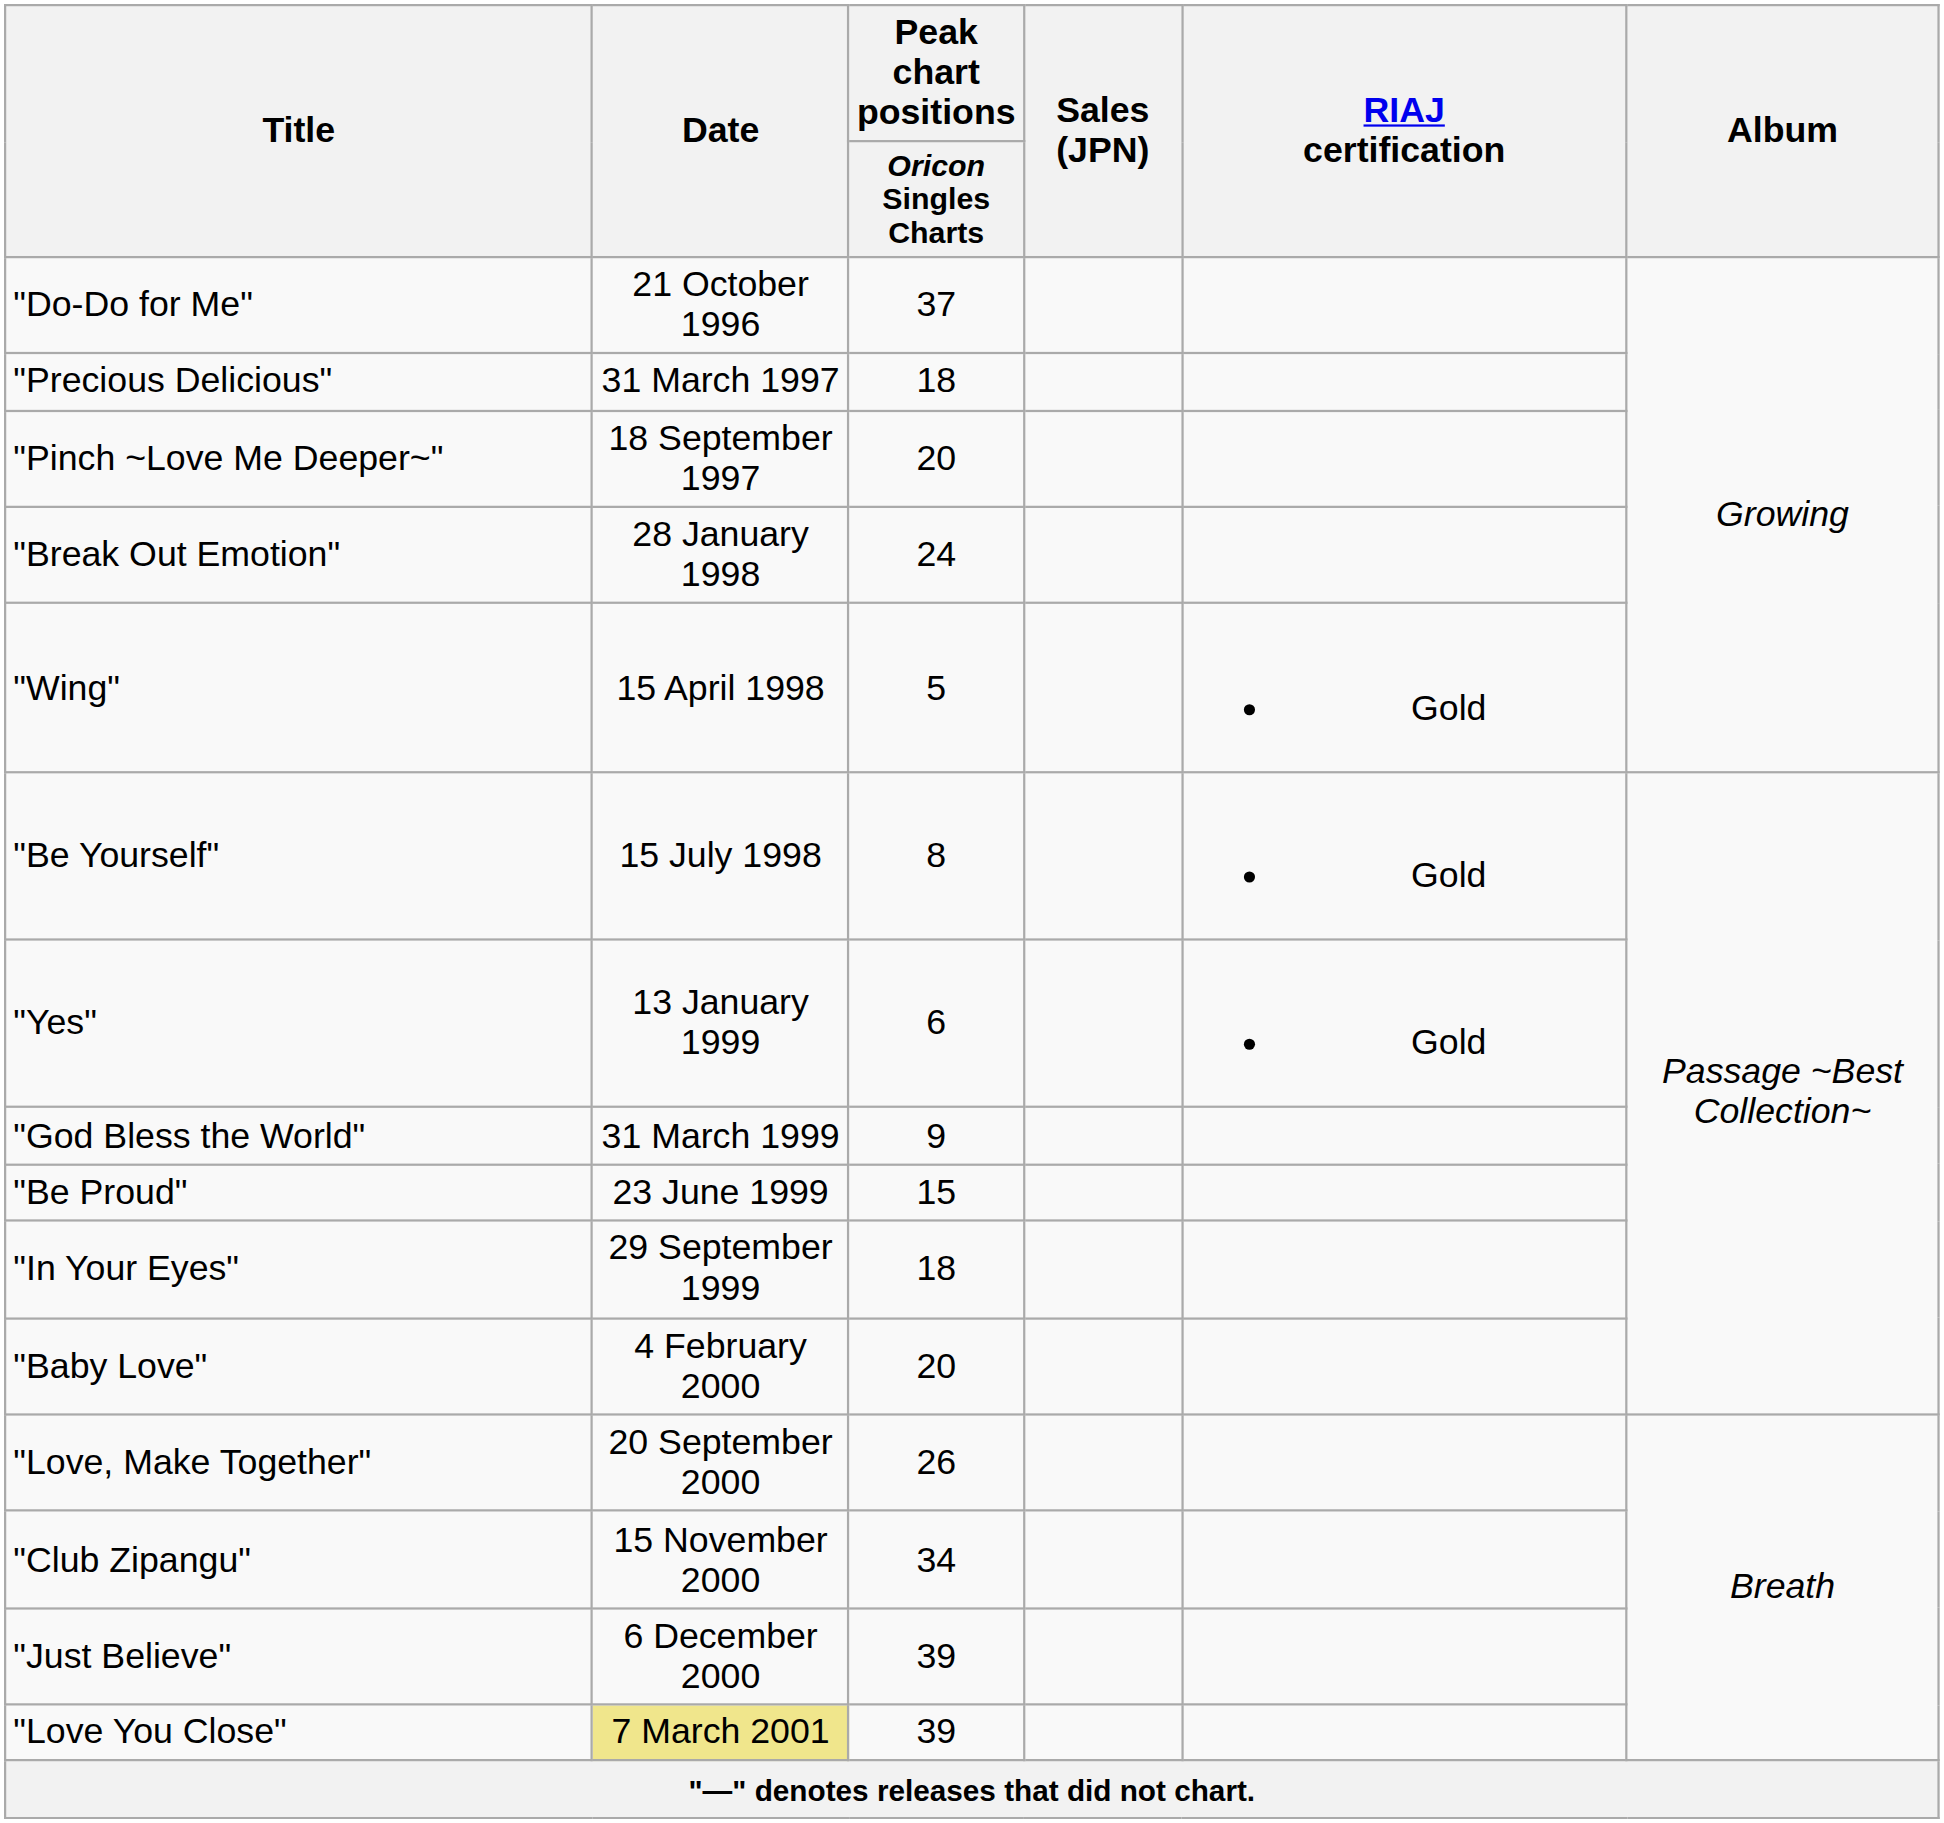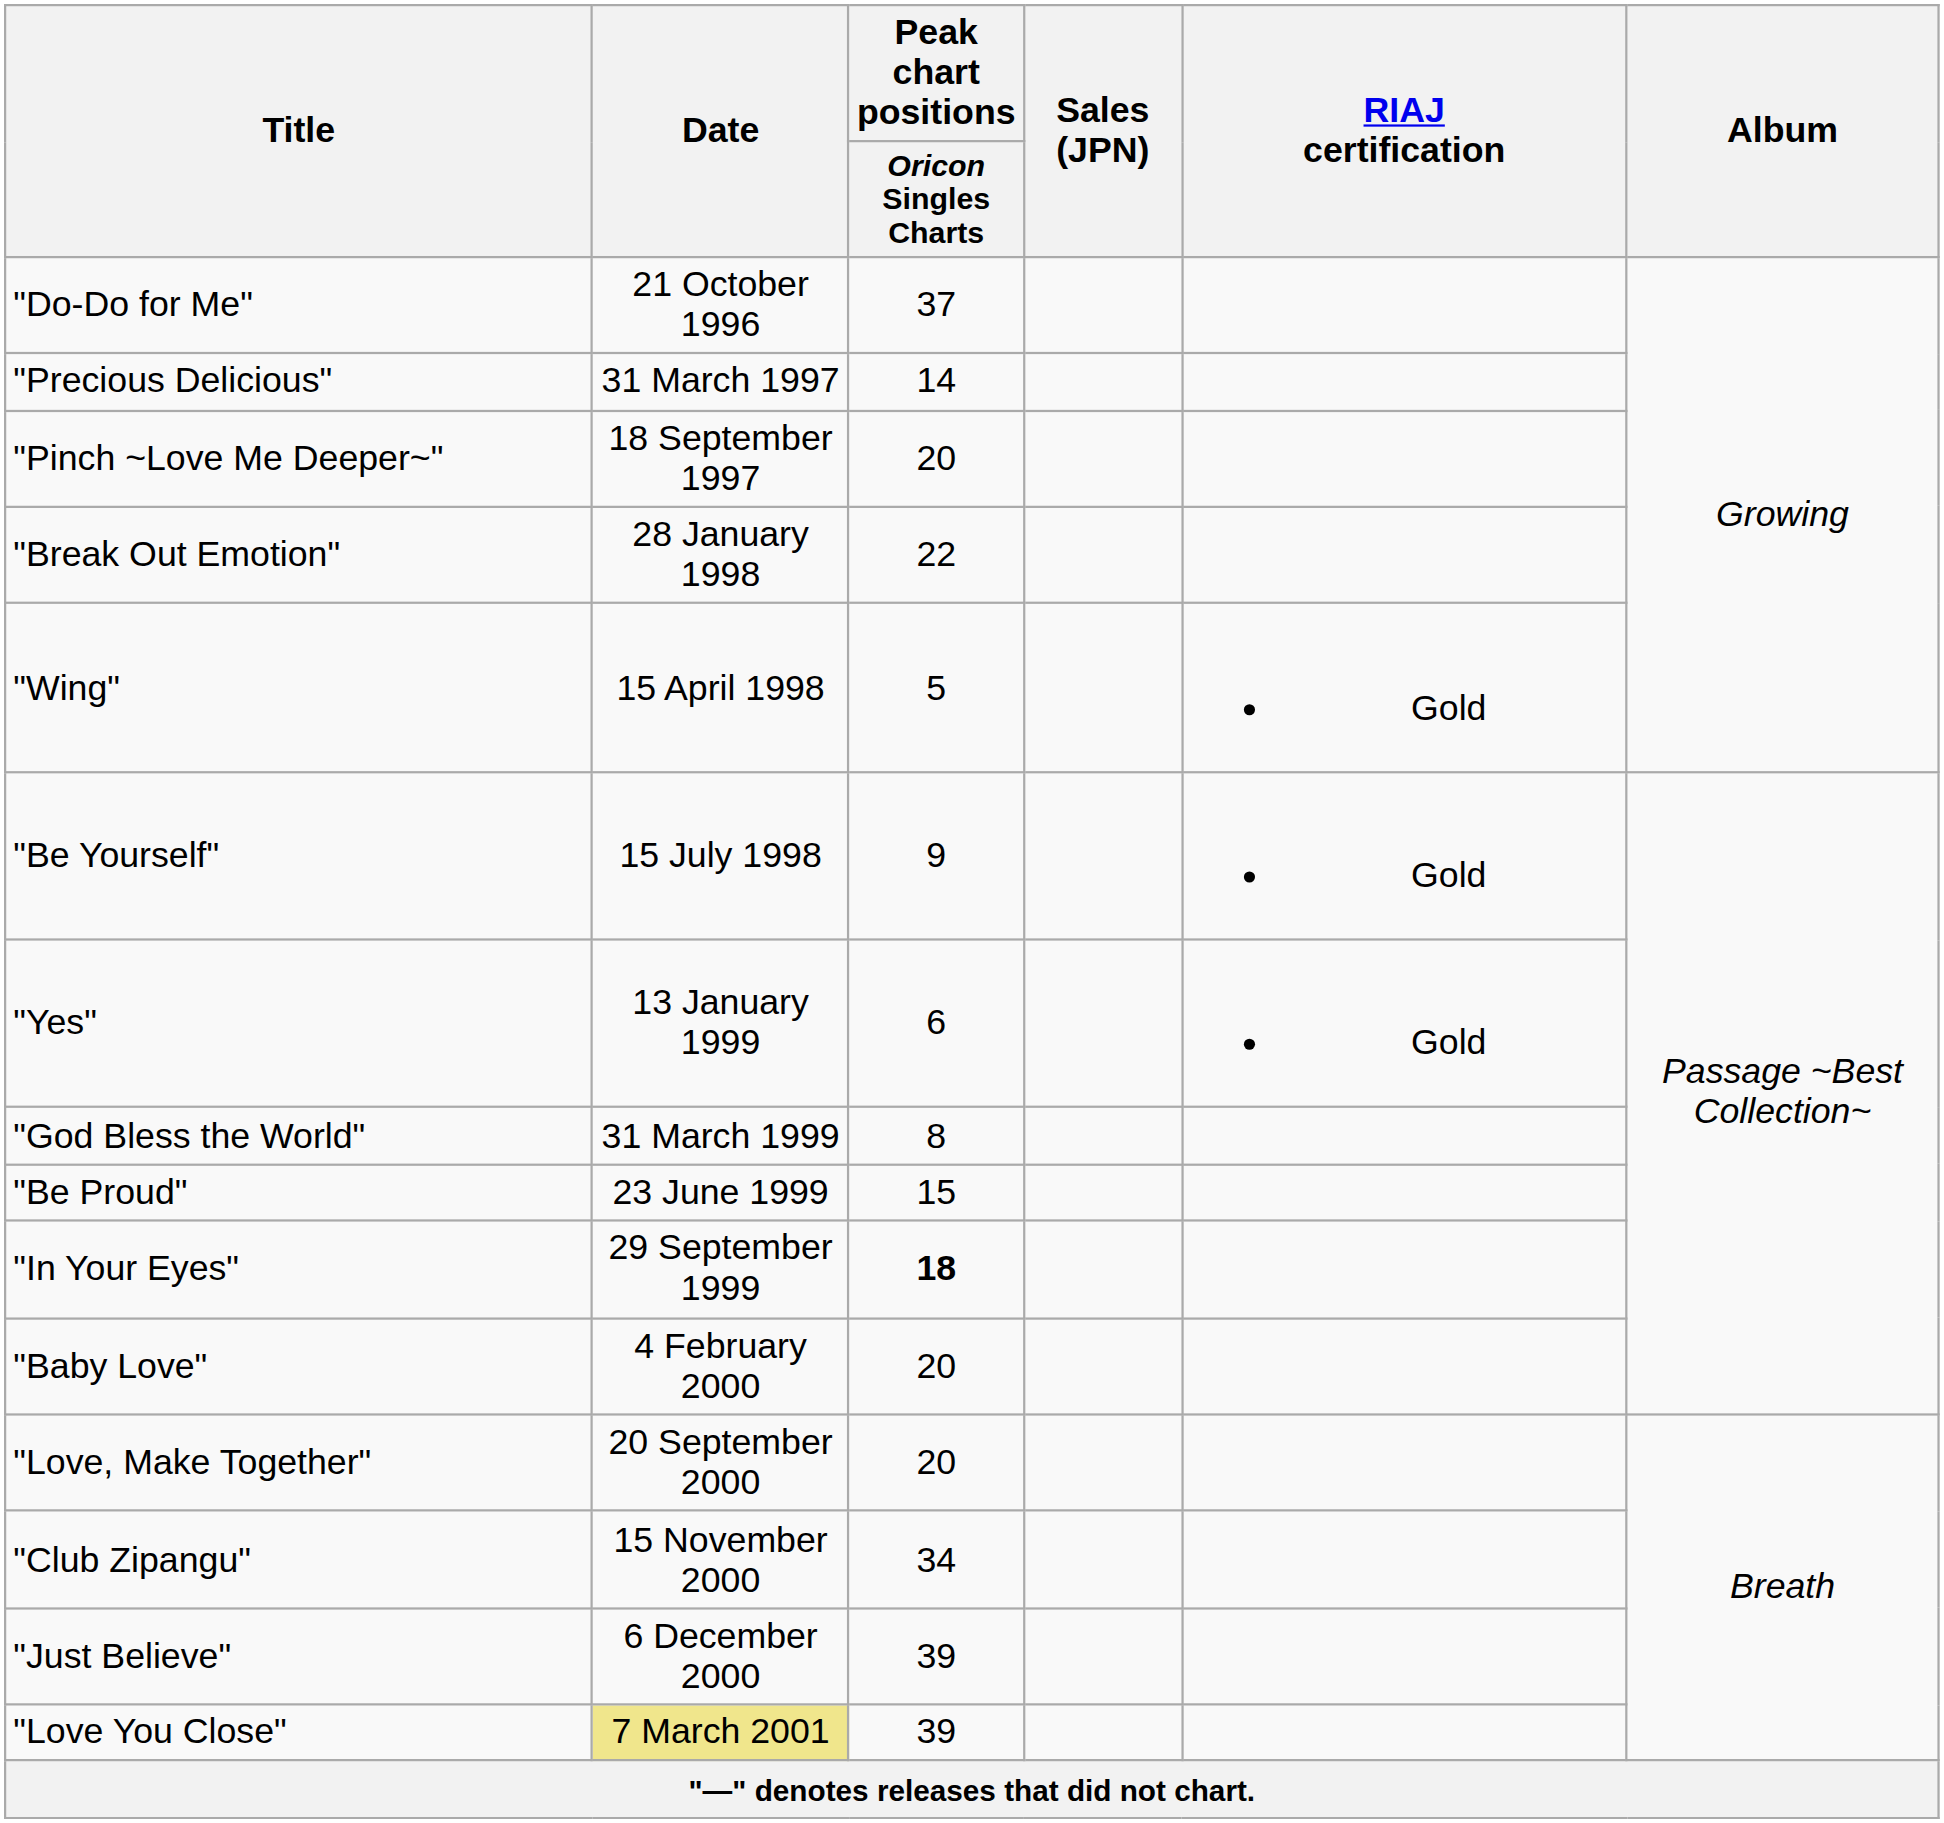"Precious Delicious" | Peak chart positions / Oricon Singles Charts: 18 -> 14
"Break Out Emotion" | Peak chart positions / Oricon Singles Charts: 24 -> 22
"Be Yourself" | Peak chart positions / Oricon Singles Charts: 8 -> 9
"God Bless the World" | Peak chart positions / Oricon Singles Charts: 9 -> 8
"In Your Eyes" | Peak chart positions / Oricon Singles Charts: normal -> bold
"Love, Make Together" | Peak chart positions / Oricon Singles Charts: 26 -> 20
